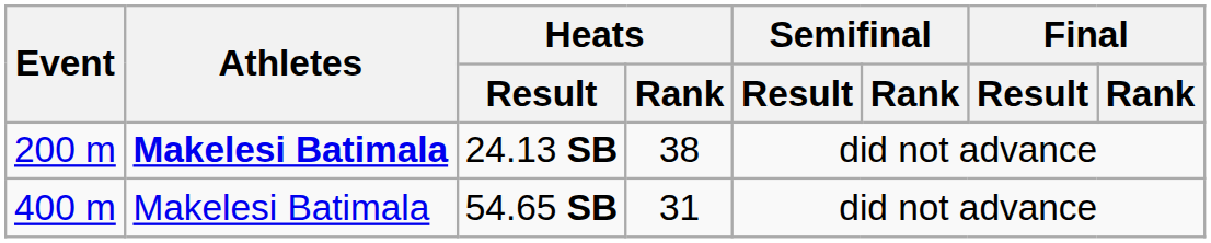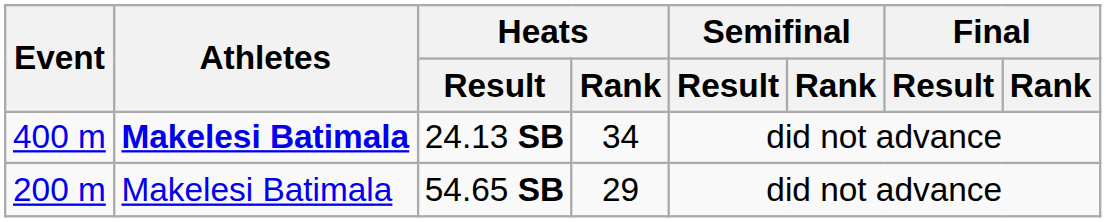24.13 SB | Event: 200 m -> 400 m
24.13 SB | Heats / Rank: 38 -> 34
54.65 SB | Event: 400 m -> 200 m
54.65 SB | Heats / Rank: 31 -> 29
